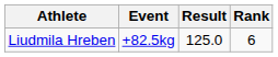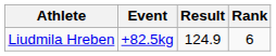Liudmila Hreben | Result: 125.0 -> 124.9
